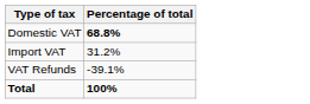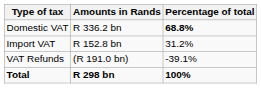+ column: Amounts in Rands | R 336.2 bn | R 152.8 bn | (R 191.0 bn) | R 298 bn
